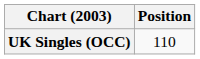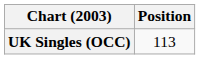UK Singles (OCC) | Position: 110 -> 113
